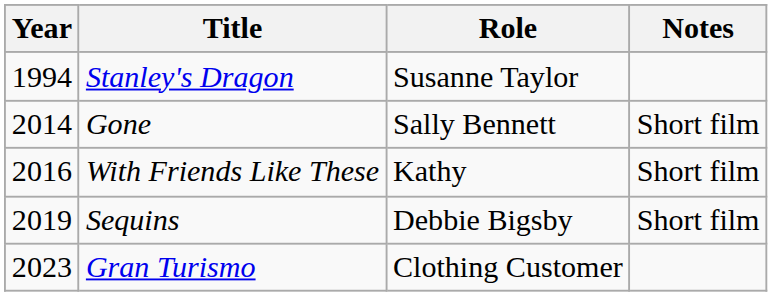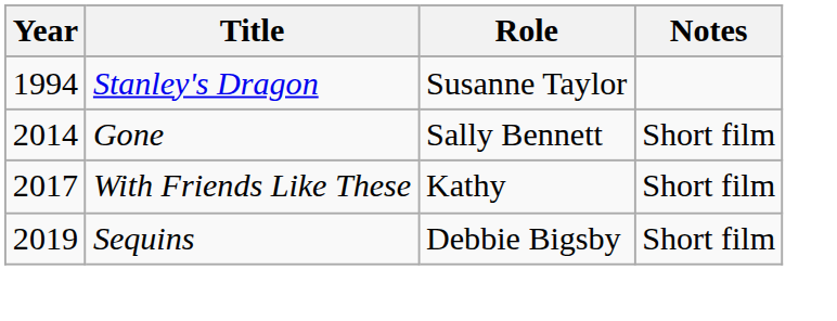With Friends Like These | Year: 2016 -> 2017
- row: 2023 | Gran Turismo | Clothing Customer
